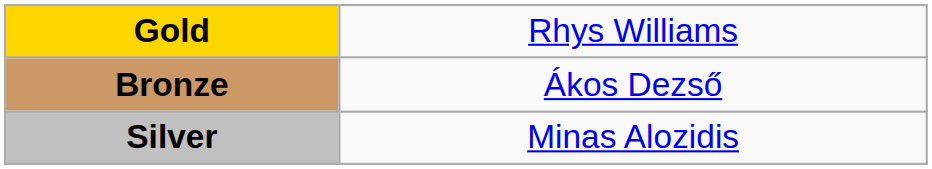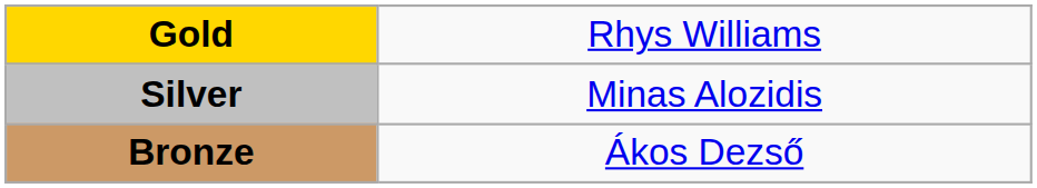rows swapped: Silver <-> Bronze
